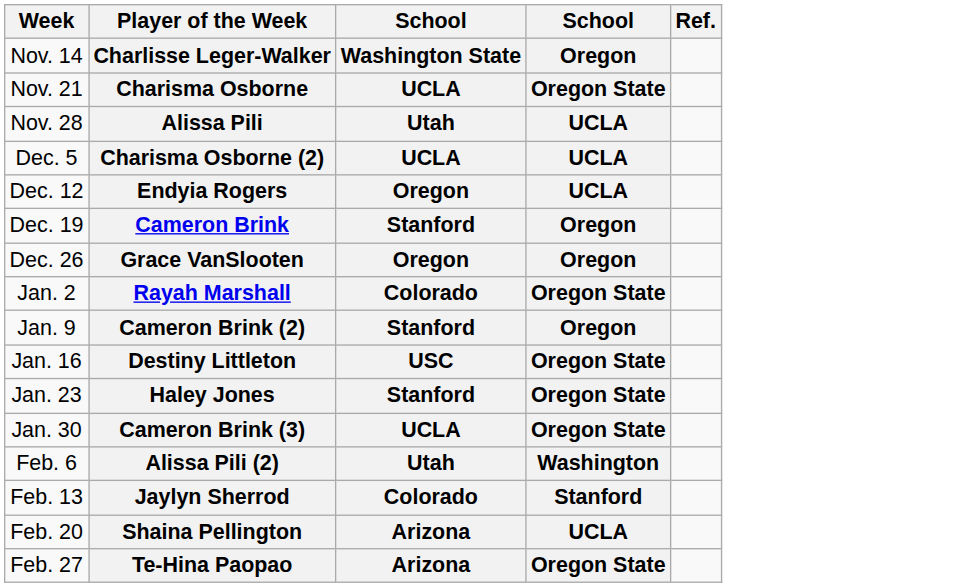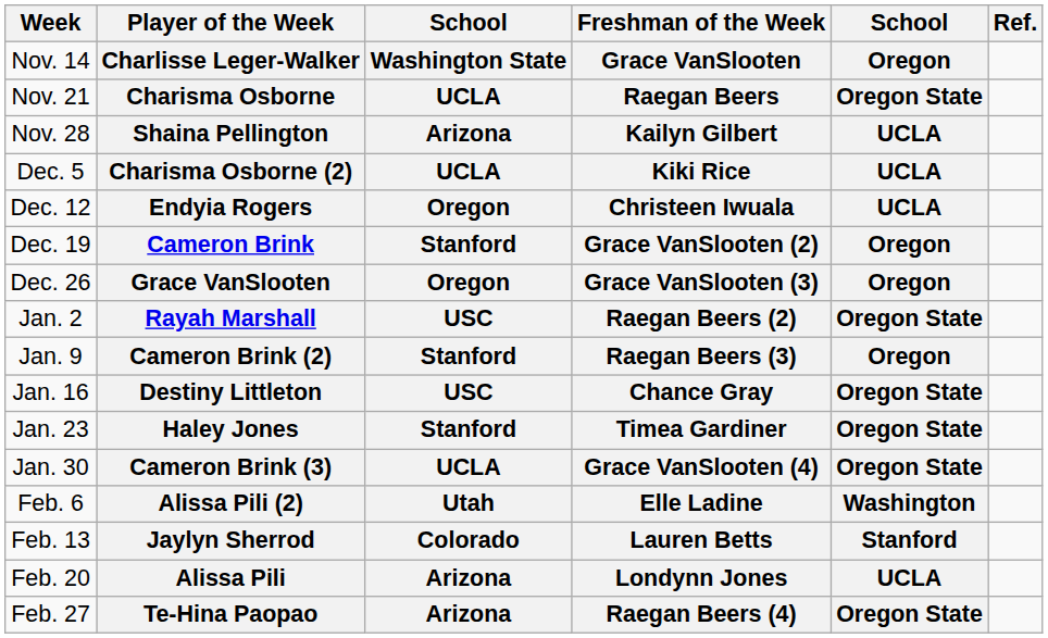+ column: Freshman of the Week | Grace VanSlooten | Raegan Beers | Kailyn Gilbert | Kiki Rice | Christeen Iwuala | Grace VanSlooten (2) | Grace VanSlooten (3) | Raegan Beers (2) | Raegan Beers (3) | Chance Gray | Timea Gardiner | Grace VanSlooten (4) | Elle Ladine | Lauren Betts | Londynn Jones | Raegan Beers (4)
Nov. 28 | Player of the Week: Alissa Pili -> Shaina Pellington
Nov. 28 | column 3: Utah -> Arizona
Jan. 2 | column 3: Colorado -> USC
Feb. 20 | Player of the Week: Shaina Pellington -> Alissa Pili
